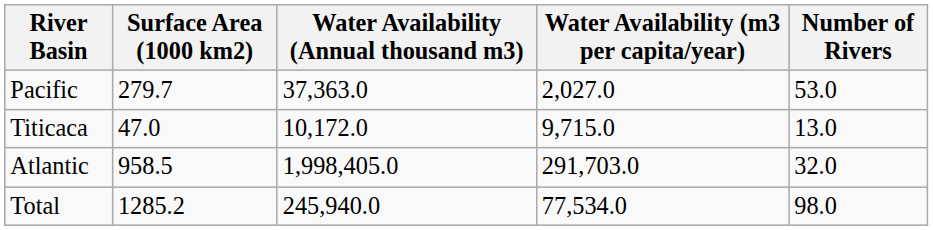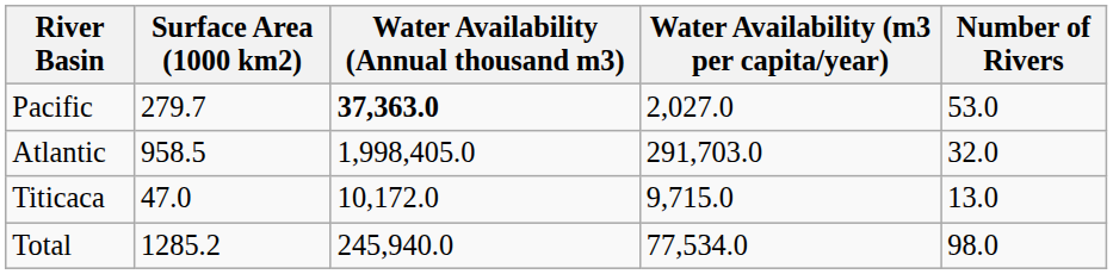Pacific | Water Availability (Annual thousand m3): normal -> bold
rows swapped: Atlantic <-> Titicaca
